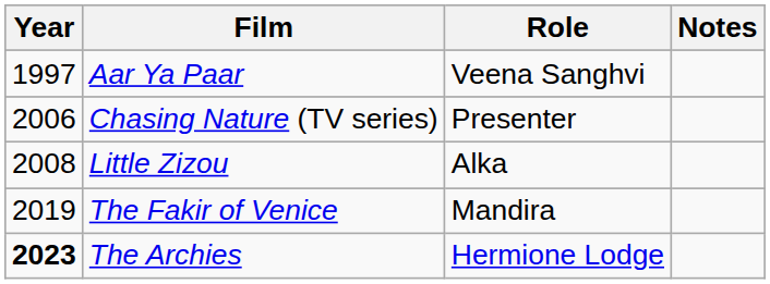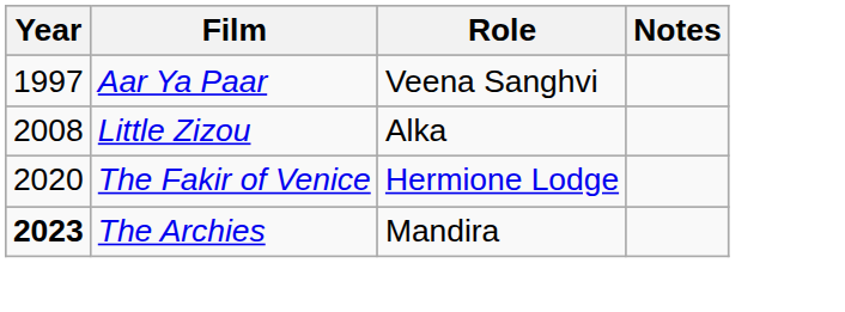- row: 2006 | Chasing Nature (TV series) | Presenter
The Fakir of Venice | Year: 2019 -> 2020
The Fakir of Venice | Role: Mandira -> Hermione Lodge
The Archies | Role: Hermione Lodge -> Mandira
